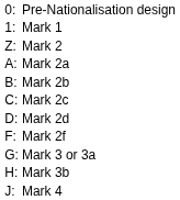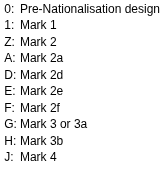- row: B: | Mark 2b
- row: C: | Mark 2c
+ row: E: | Mark 2e
